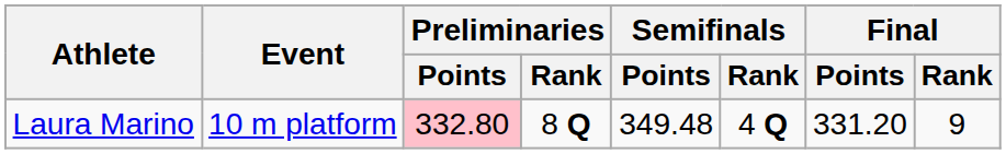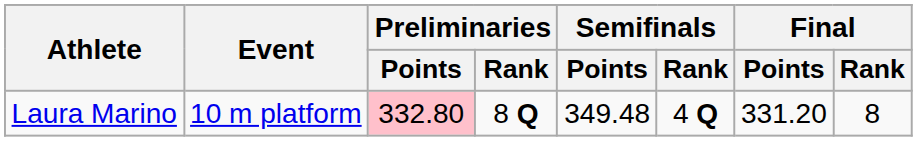Laura Marino | Final / Rank: 9 -> 8
